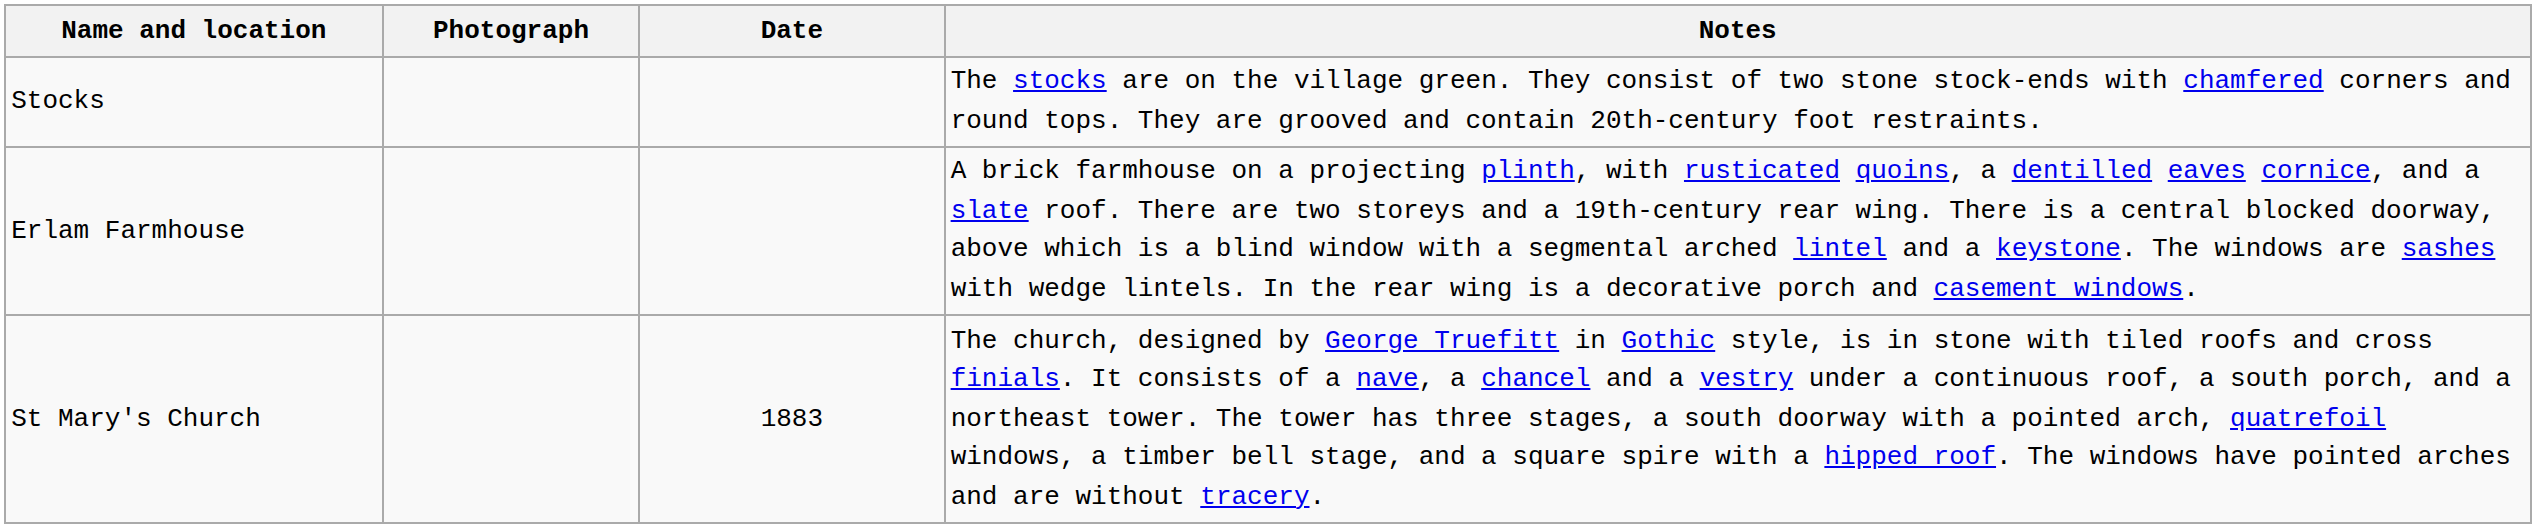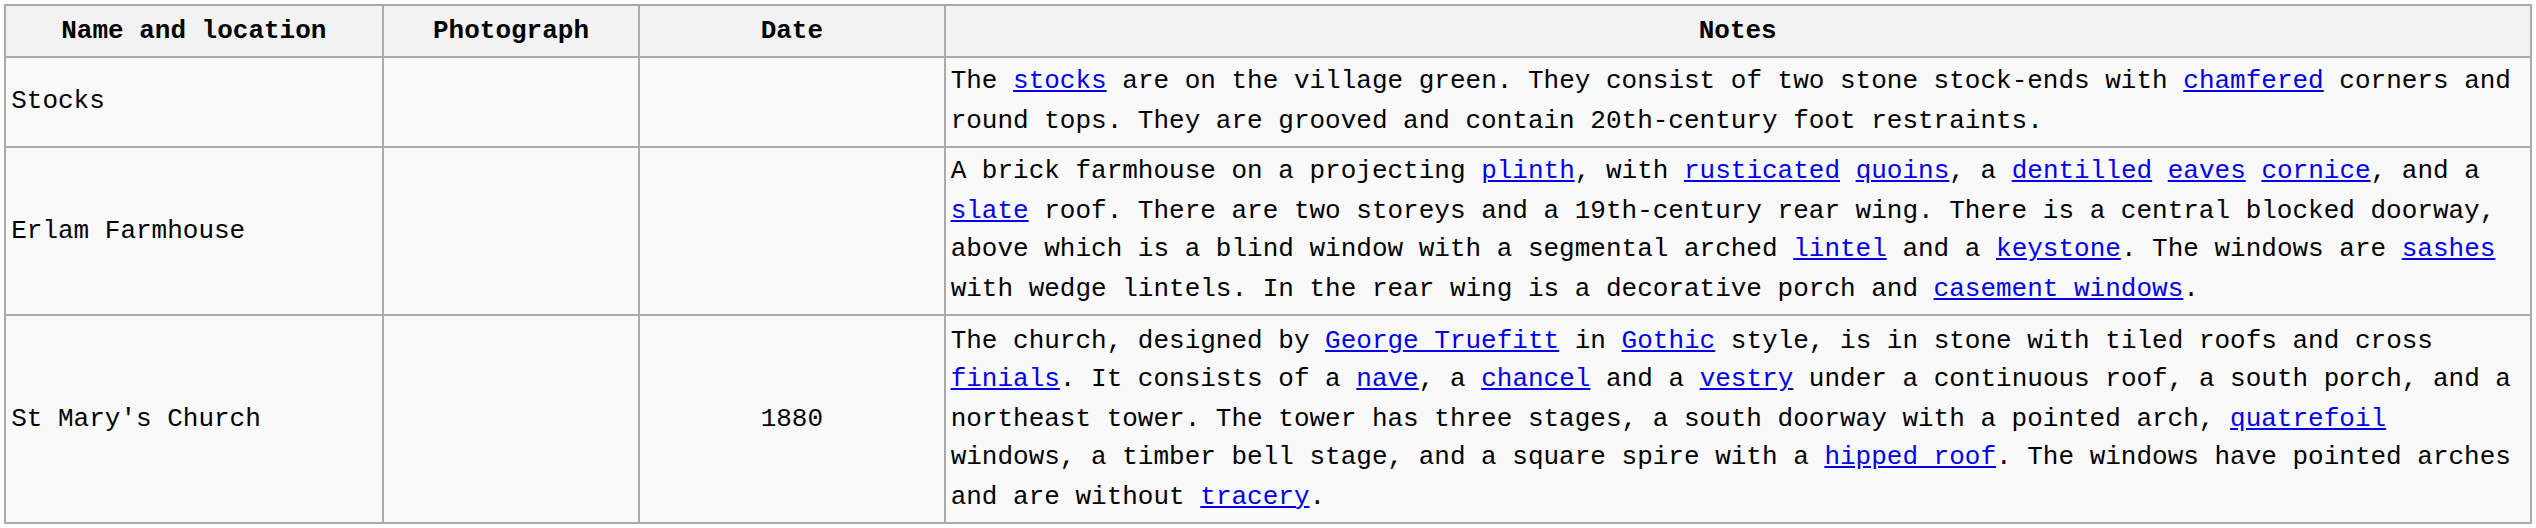St Mary's Church | Date: 1883 -> 1880
